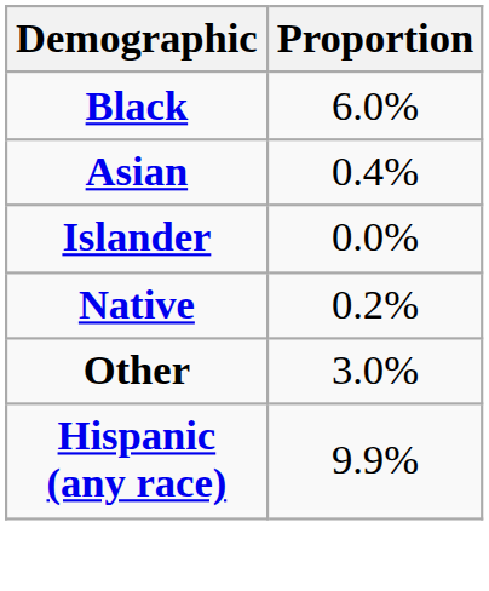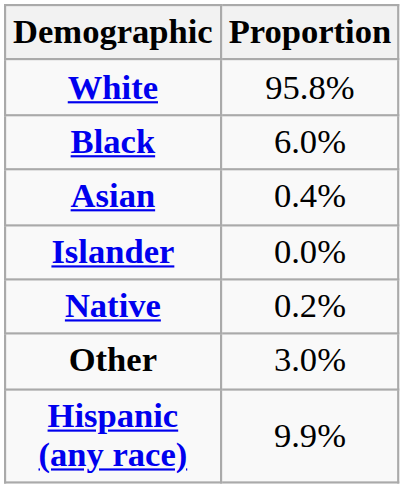+ row: White | 95.8%
